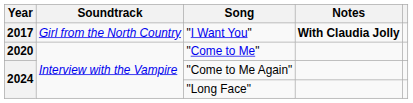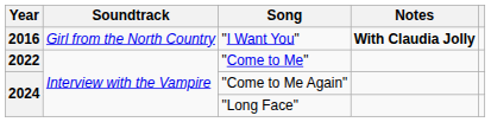"I Want You" | Year: 2017 -> 2016
"Come to Me" | Year: 2020 -> 2022
